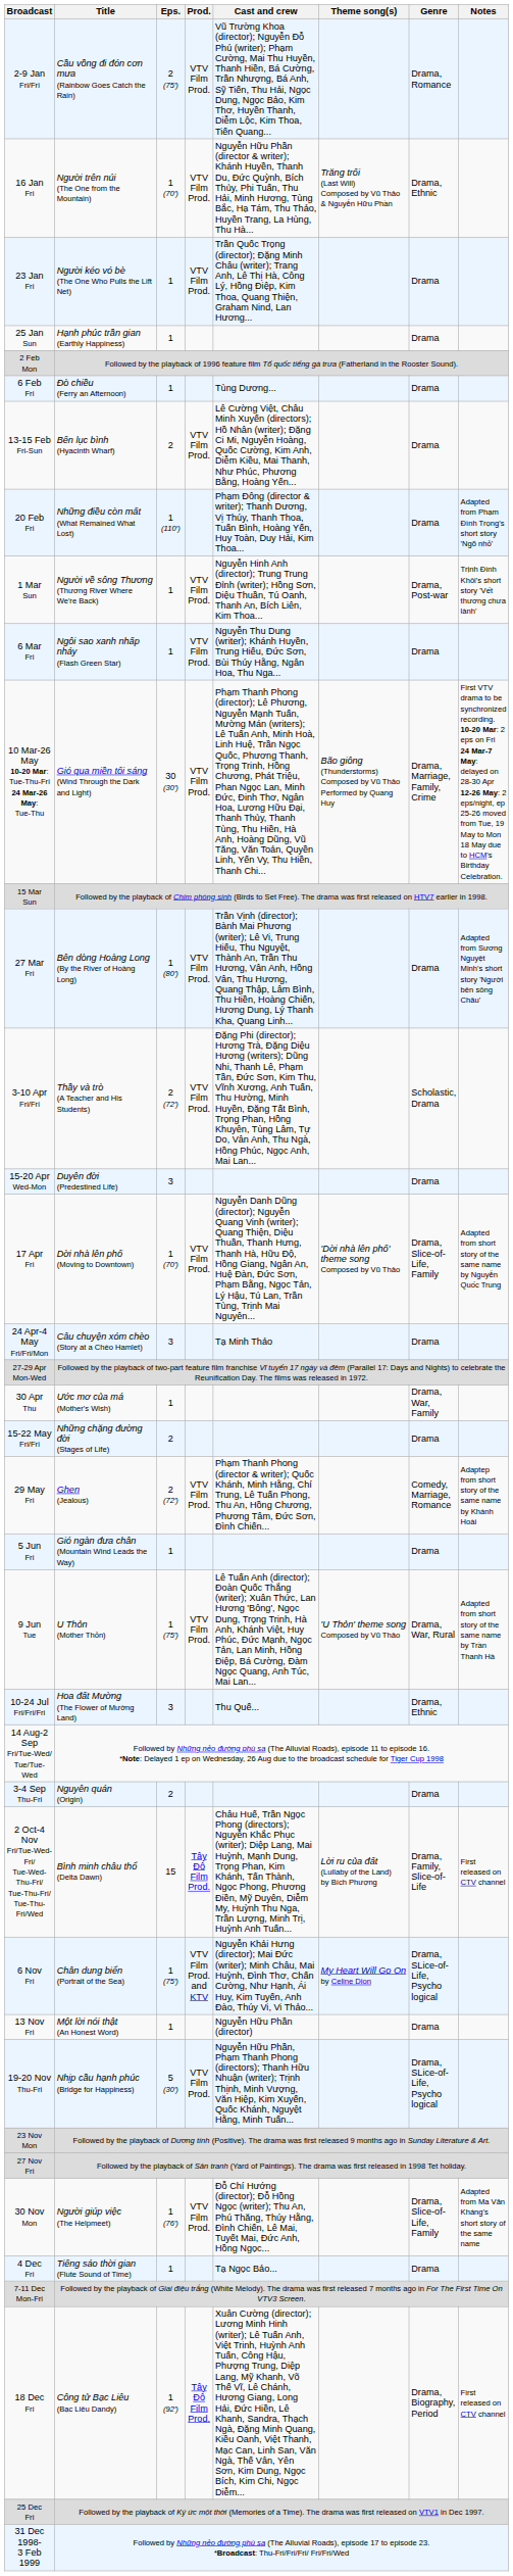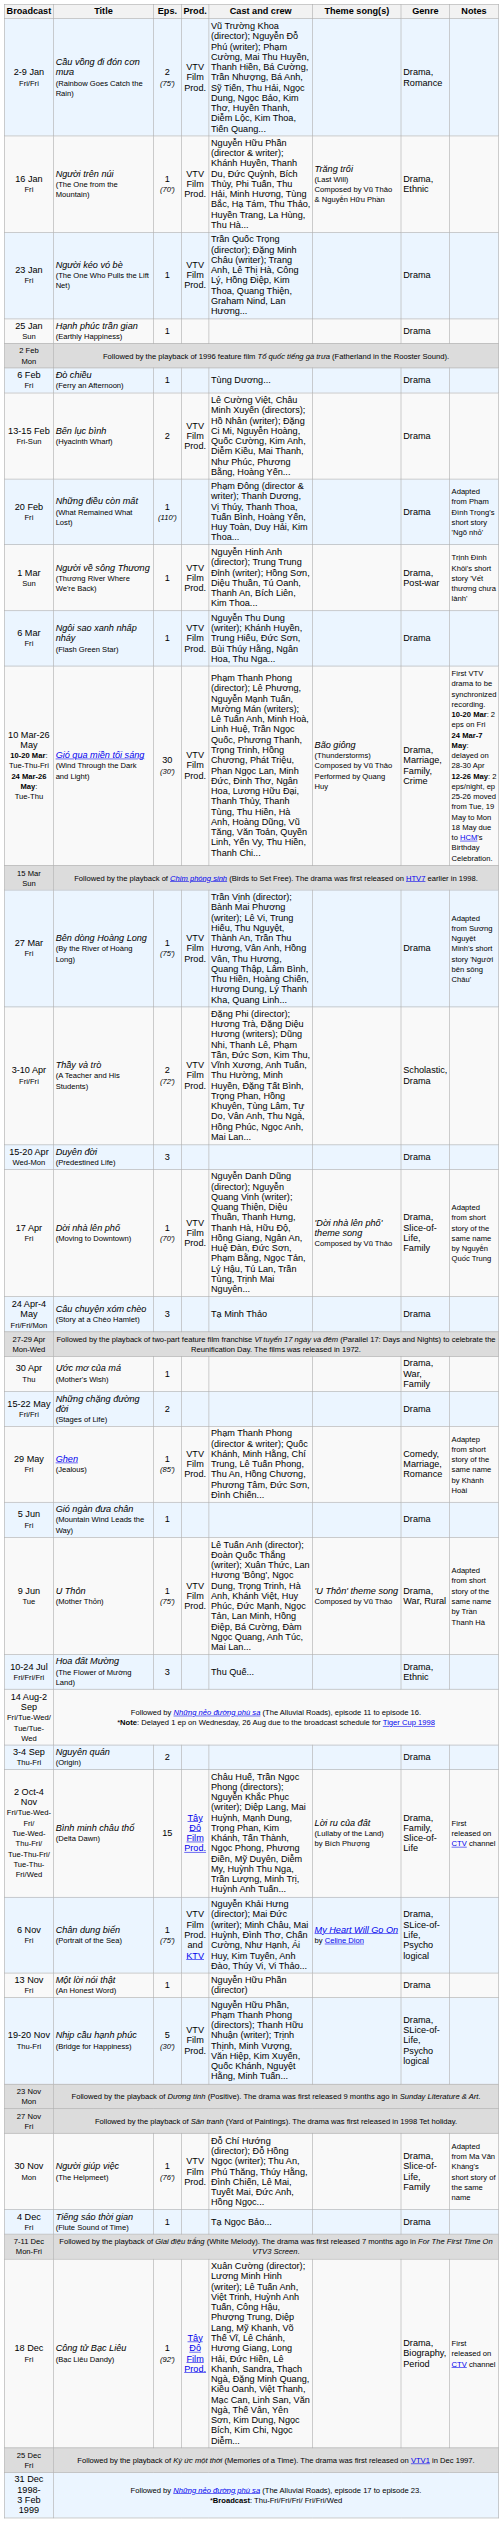27 Mar Fri | Eps.: 1 (80′) -> 1 (75′)
29 May Fri | Eps.: 2 (72′) -> 1 (85′)
